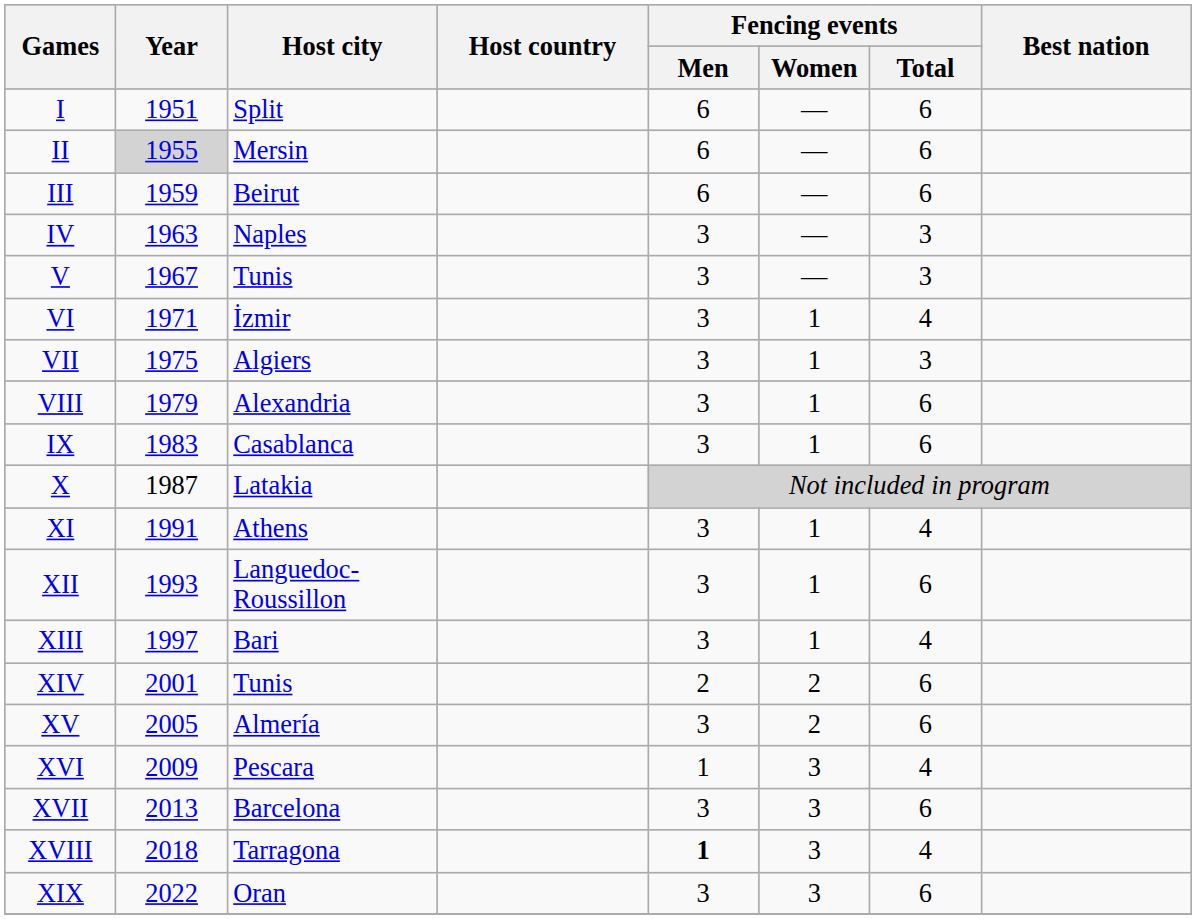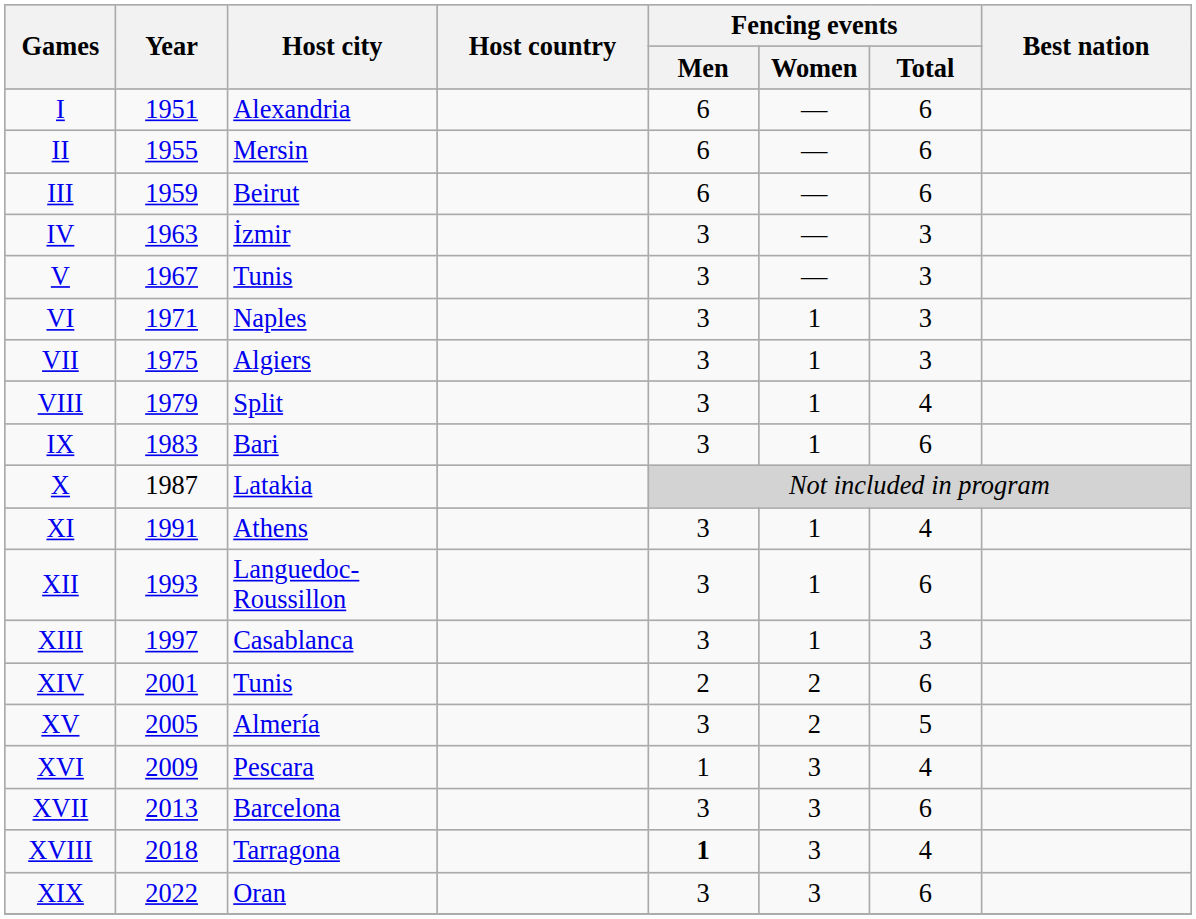I | Host city: Split -> Alexandria
II | Year: lightgrey background -> no background
IV | Host city: Naples -> İzmir
VI | Host city: İzmir -> Naples
VI | Fencing events / Total: 4 -> 3
VIII | Host city: Alexandria -> Split
VIII | Fencing events / Total: 6 -> 4
IX | Host city: Casablanca -> Bari
XIII | Host city: Bari -> Casablanca
XIII | Fencing events / Total: 4 -> 3
XV | Fencing events / Total: 6 -> 5
